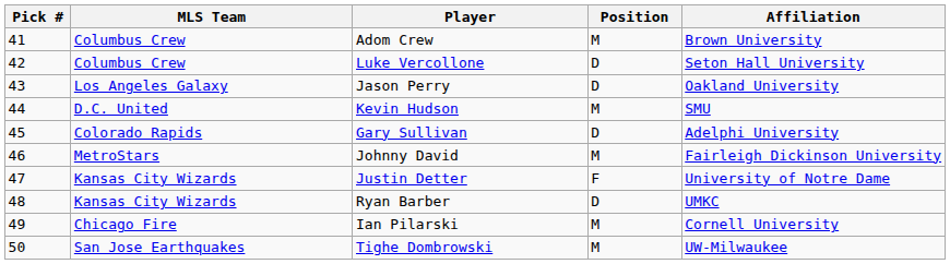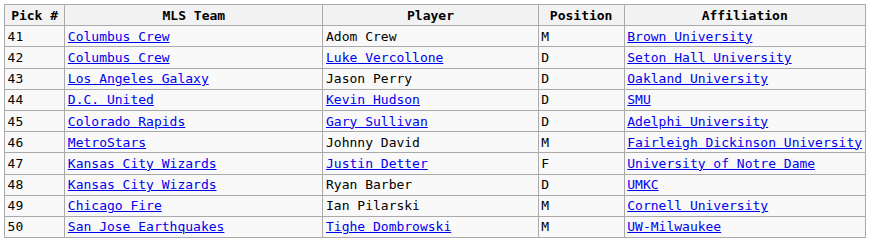Kevin Hudson | Position: M -> D
